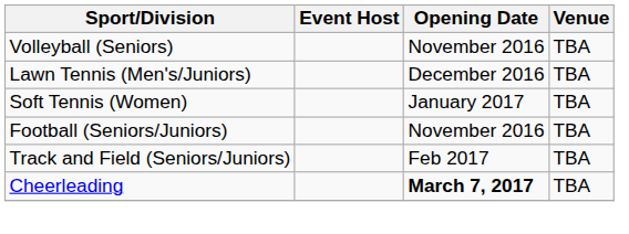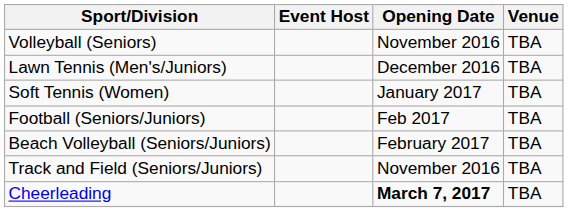Football (Seniors/Juniors) | Opening Date: November 2016 -> Feb 2017
+ row: Beach Volleyball (Seniors/Juniors) | February 2017 | TBA
Track and Field (Seniors/Juniors) | Opening Date: Feb 2017 -> November 2016
